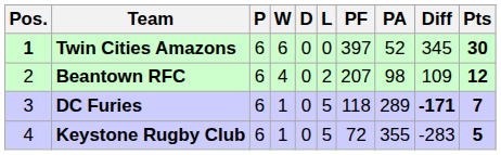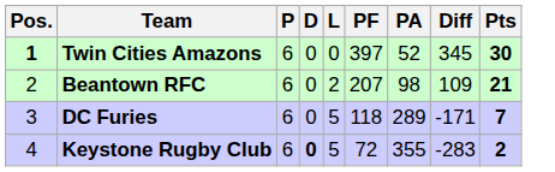- column: W | 6 | 4 | 1 | 1
Beantown RFC | Pts: 12 -> 21
DC Furies | Diff: bold -> normal
Keystone Rugby Club | D: normal -> bold
Keystone Rugby Club | Pts: 5 -> 2
